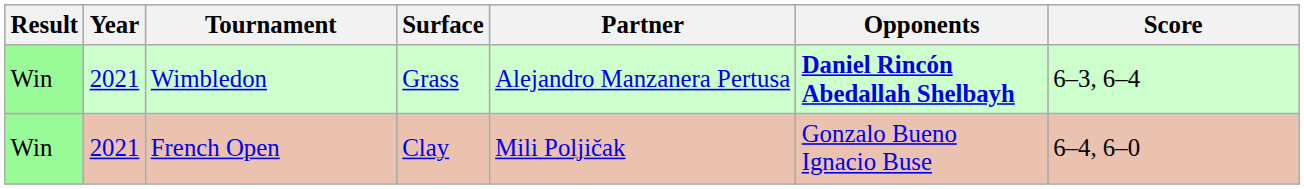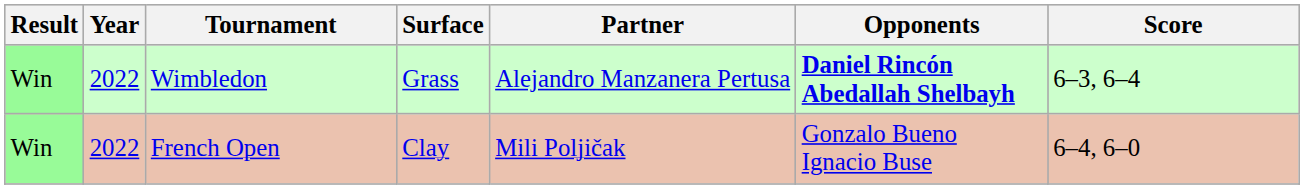Wimbledon | Year: 2021 -> 2022
French Open | Year: 2021 -> 2022
